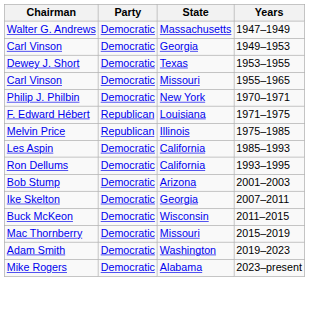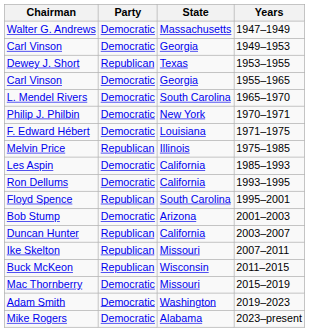Dewey J. Short | Party: Democratic -> Republican
Carl Vinson / 1955–1965 | State: Missouri -> Georgia
+ row: L. Mendel Rivers | Democratic | South Carolina | 1965–1970
F. Edward Hébert | Party: Republican -> Democratic
+ row: Floyd Spence | Republican | South Carolina | 1995–2001
+ row: Duncan Hunter | Republican | California | 2003–2007
Ike Skelton | Party: Democratic -> Republican
Ike Skelton | State: Georgia -> Missouri
Buck McKeon | Party: Democratic -> Republican
